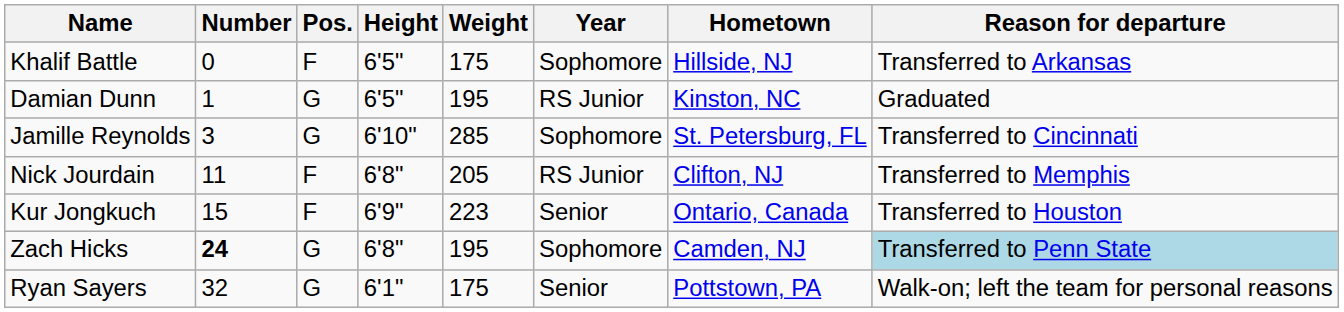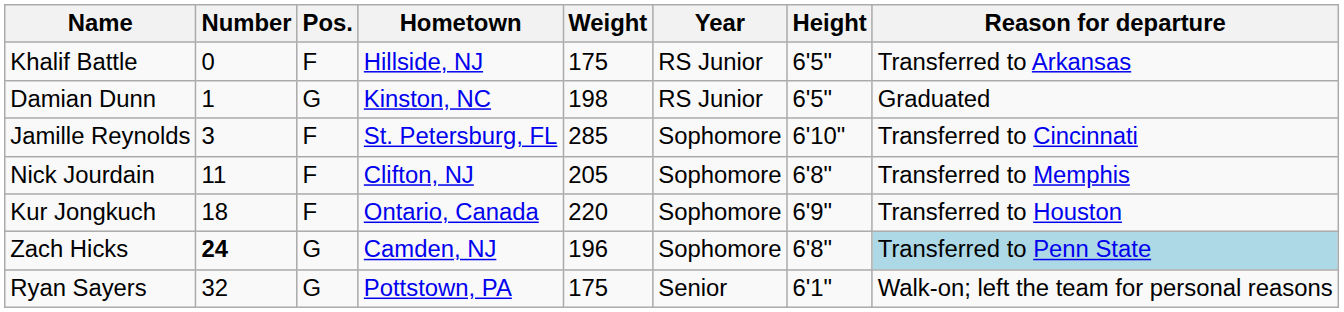columns swapped: Height <-> Hometown
Khalif Battle | Year: Sophomore -> RS Junior
Damian Dunn | Weight: 195 -> 198
Jamille Reynolds | Pos.: G -> F
Nick Jourdain | Year: RS Junior -> Sophomore
Kur Jongkuch | Number: 15 -> 18
Kur Jongkuch | Weight: 223 -> 220
Kur Jongkuch | Year: Senior -> Sophomore
Zach Hicks | Weight: 195 -> 196
